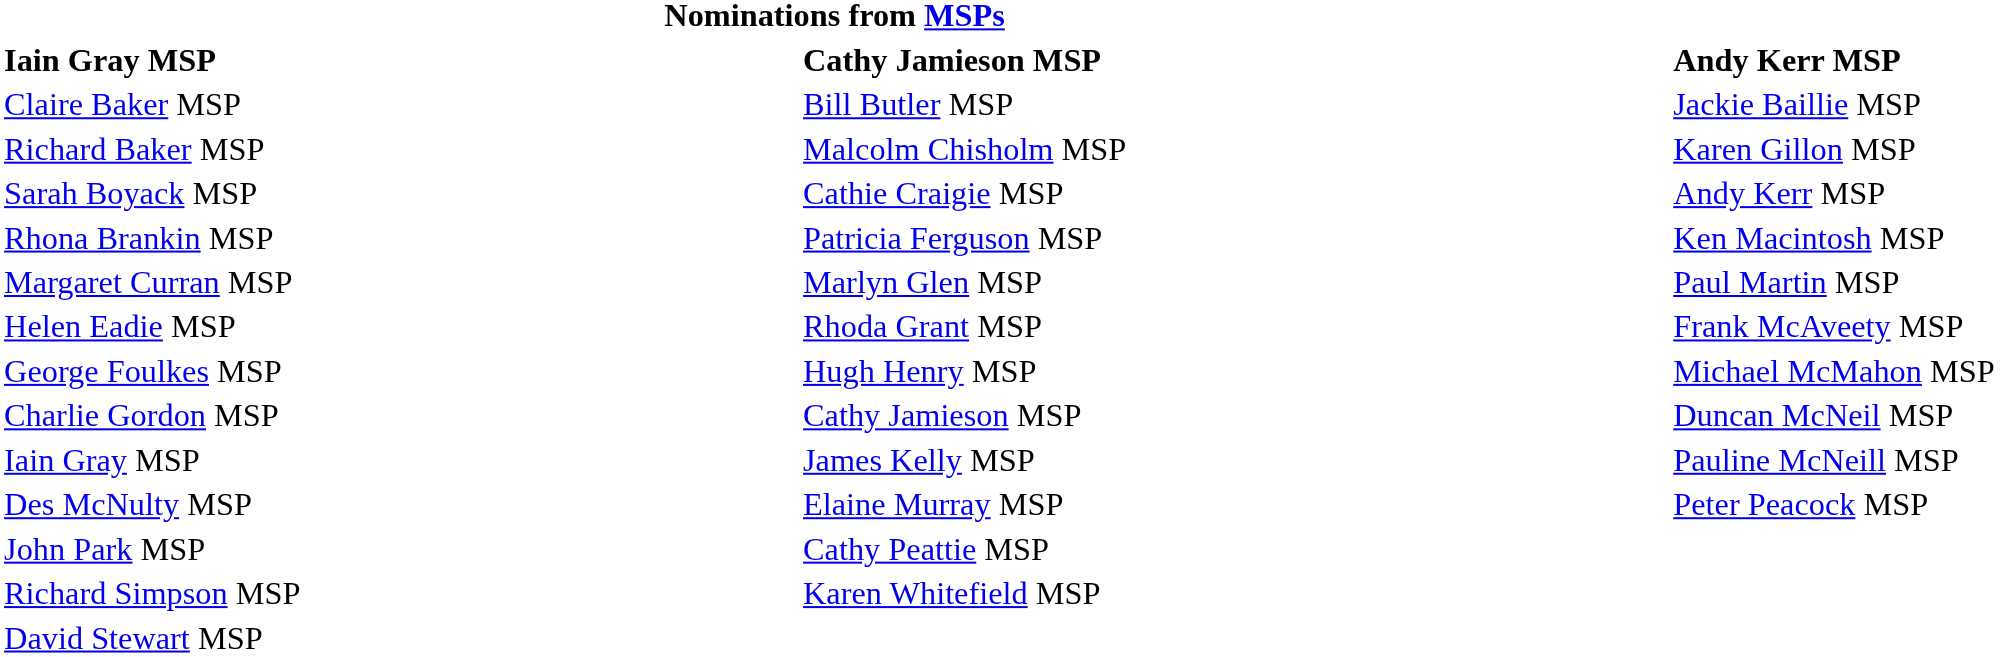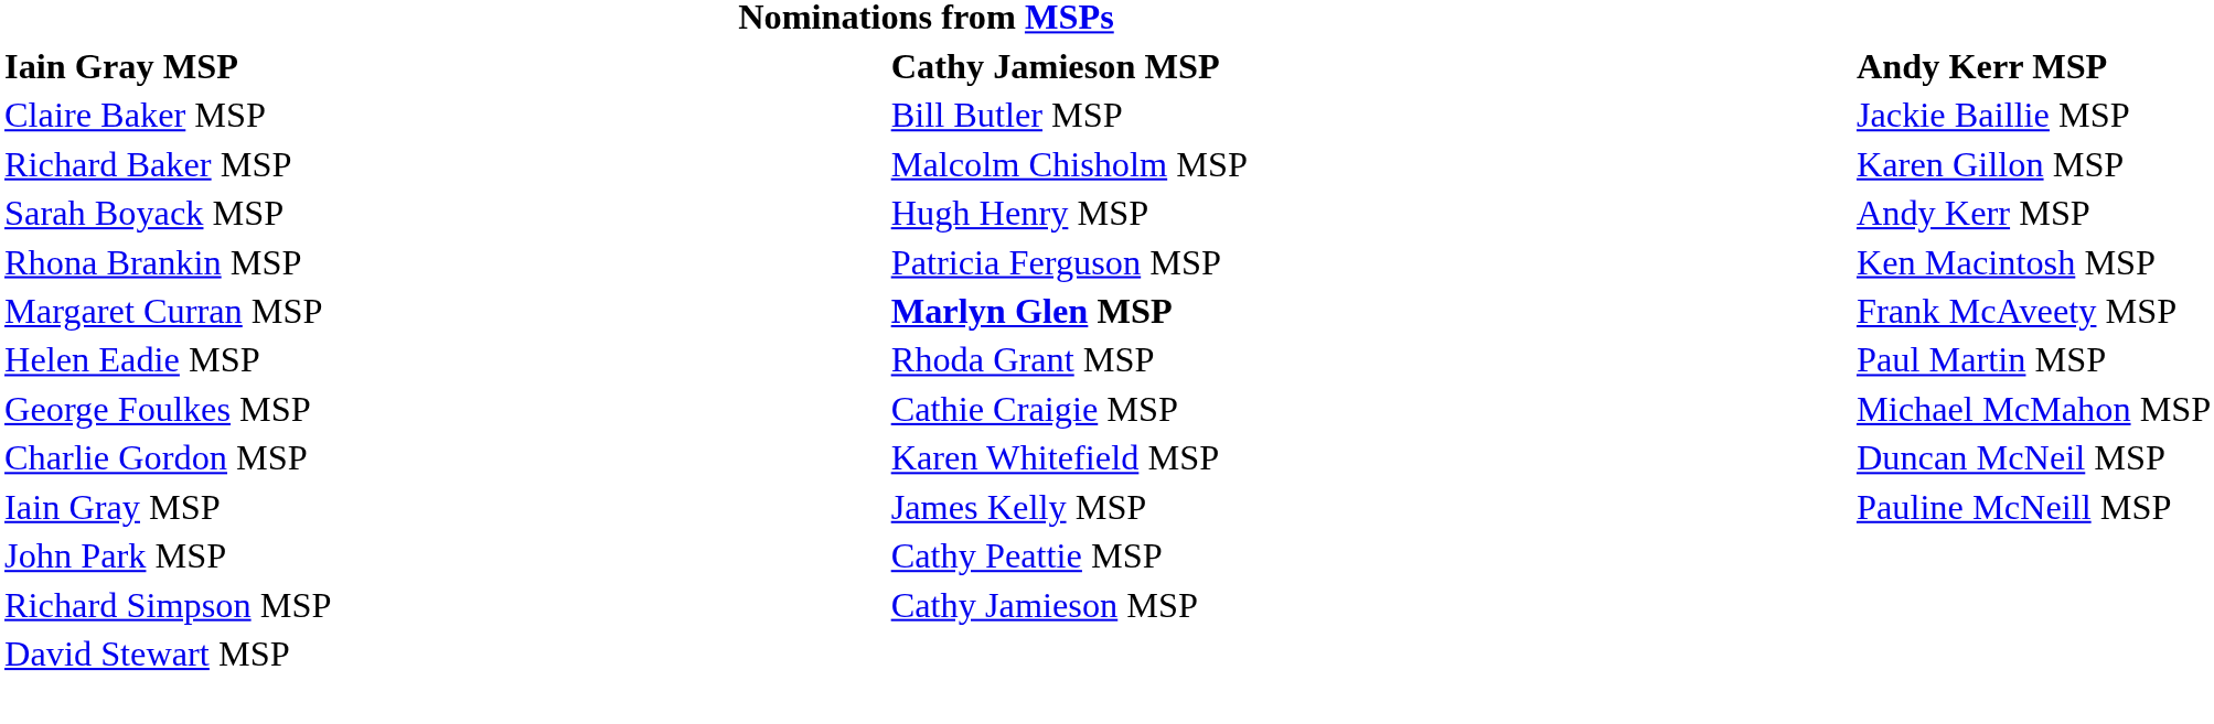Sarah Boyack MSP | Nominations from MSPs / Cathy Jamieson MSP: Cathie Craigie MSP -> Hugh Henry MSP
Margaret Curran MSP | Nominations from MSPs / Cathy Jamieson MSP: normal -> bold
Margaret Curran MSP | Andy Kerr MSP: Paul Martin MSP -> Frank McAveety MSP
Helen Eadie MSP | Andy Kerr MSP: Frank McAveety MSP -> Paul Martin MSP
George Foulkes MSP | Nominations from MSPs / Cathy Jamieson MSP: Hugh Henry MSP -> Cathie Craigie MSP
Charlie Gordon MSP | Nominations from MSPs / Cathy Jamieson MSP: Cathy Jamieson MSP -> Karen Whitefield MSP
- row: Des McNulty MSP | Elaine Murray MSP | Peter Peacock MSP
Richard Simpson MSP | Nominations from MSPs / Cathy Jamieson MSP: Karen Whitefield MSP -> Cathy Jamieson MSP
